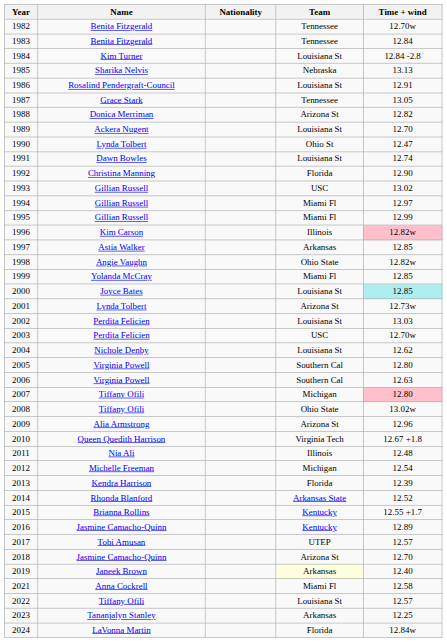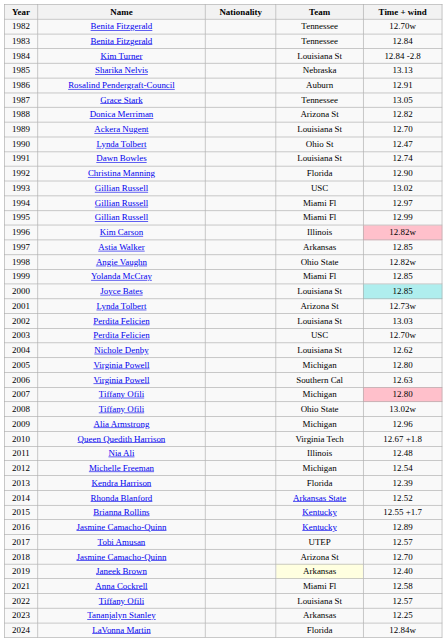1986 | Team: Louisiana St -> Auburn
2005 | Team: Southern Cal -> Michigan
2009 | Team: Arizona St -> Michigan
